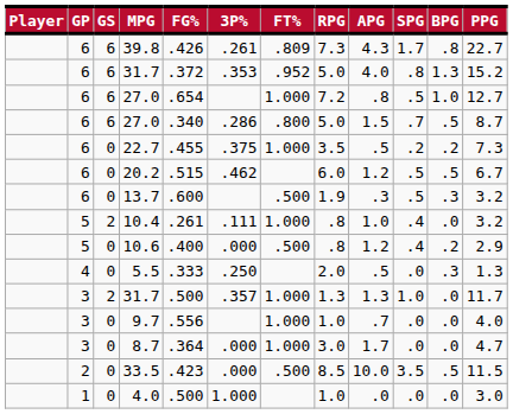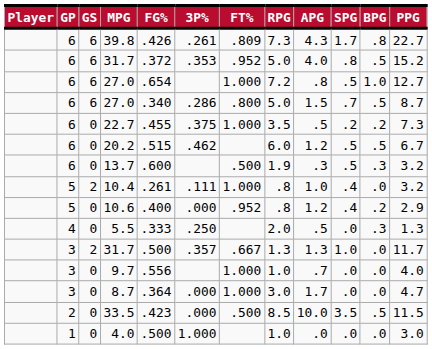6 / 31.7 | BPG: 1.3 -> .5
10.6 | FT%: .500 -> .952
3 / 31.7 | FT%: 1.000 -> .667
